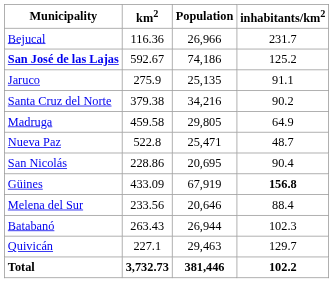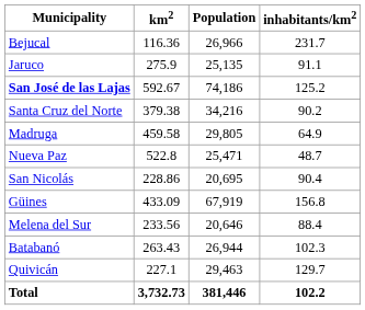rows swapped: San José de las Lajas <-> Jaruco
Güines | inhabitants/km2: bold -> normal
